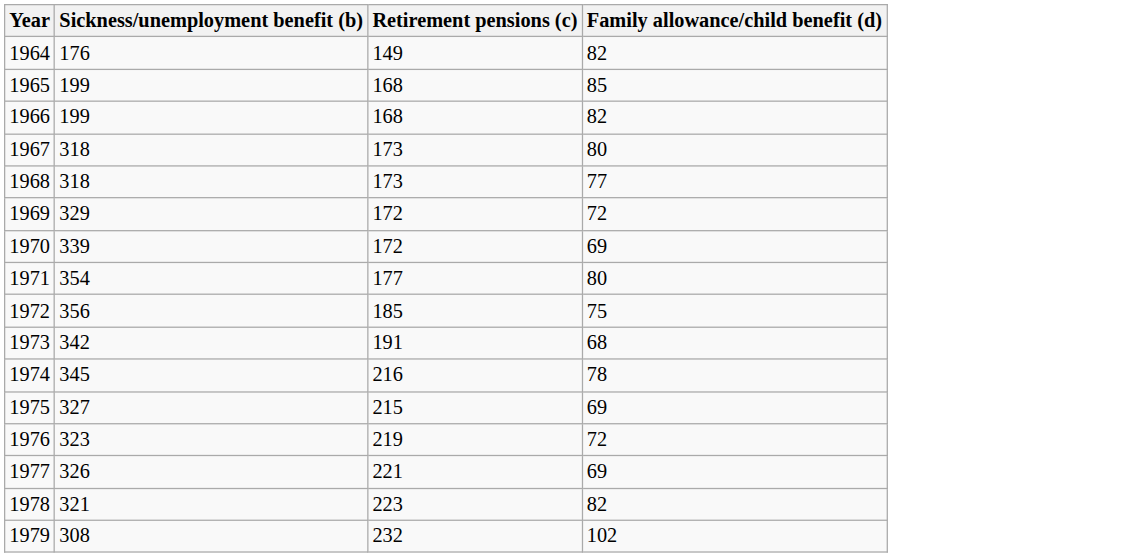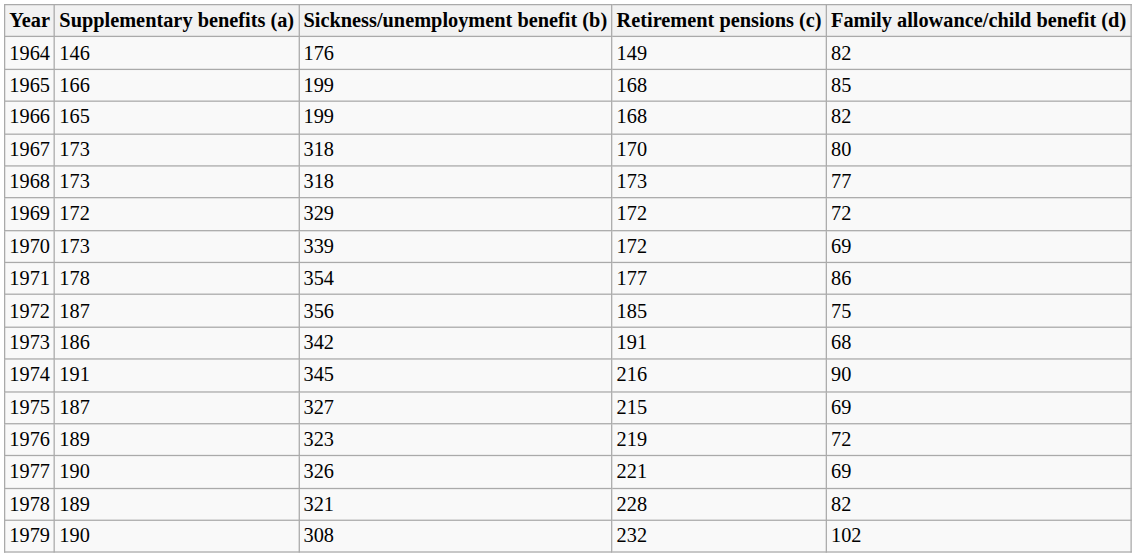+ column: Supplementary benefits (a) | 146 | 166 | 165 | 173 | 173 | 172 | 173 | 178 | 187 | 186 | 191 | 187 | 189 | 190 | 189 | 190
1967 | Retirement pensions (c): 173 -> 170
1971 | Family allowance/child benefit (d): 80 -> 86
1974 | Family allowance/child benefit (d): 78 -> 90
1978 | Retirement pensions (c): 223 -> 228
